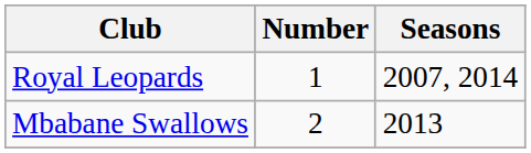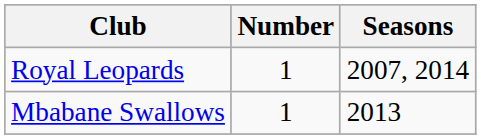Mbabane Swallows | Number: 2 -> 1
